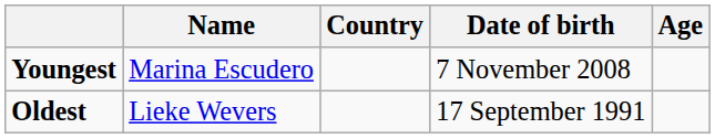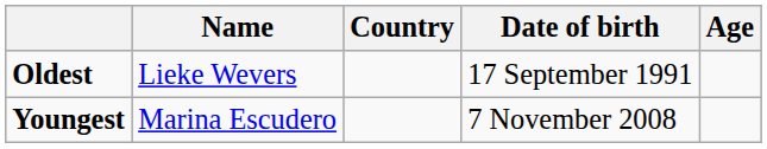rows swapped: Youngest <-> Oldest
